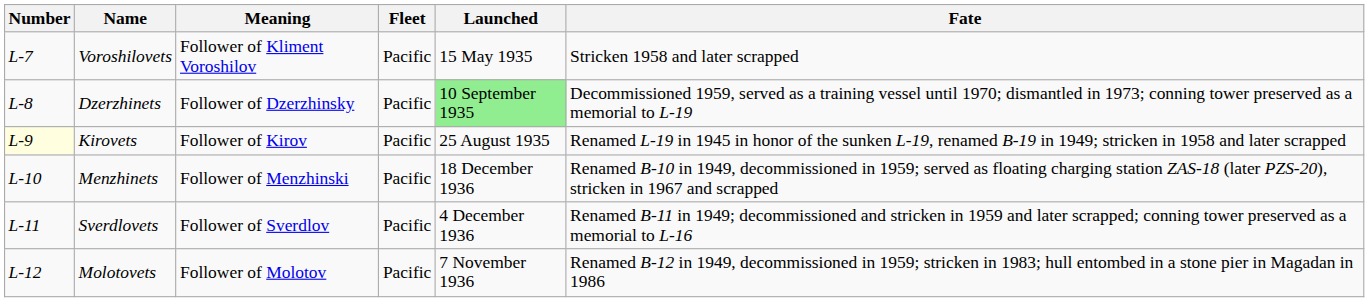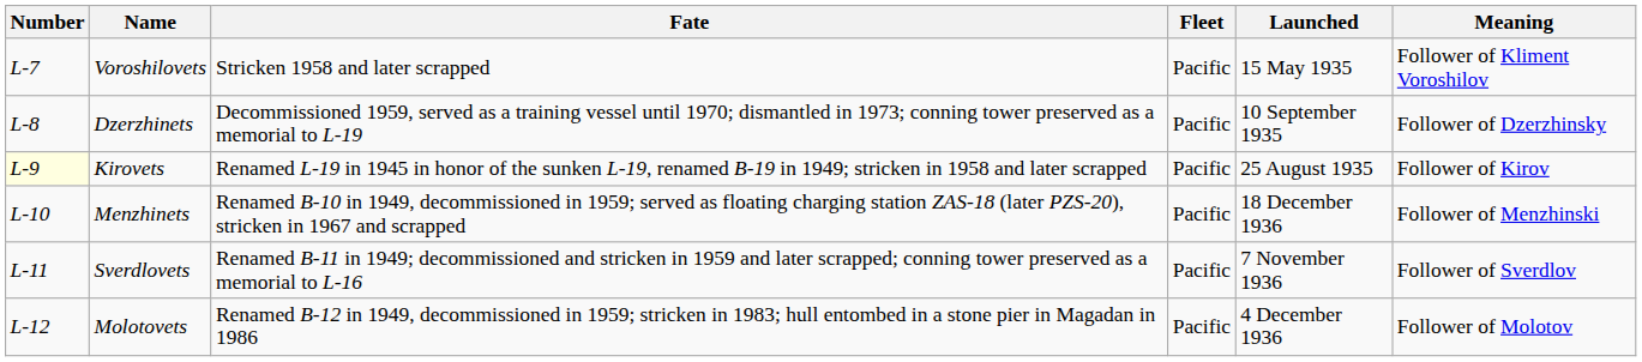columns swapped: Meaning <-> Fate
Dzerzhinets | Launched: lightgreen background -> no background
Sverdlovets | Launched: 4 December 1936 -> 7 November 1936
Molotovets | Launched: 7 November 1936 -> 4 December 1936
